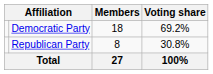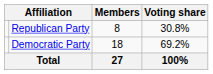rows swapped: Democratic Party <-> Republican Party
